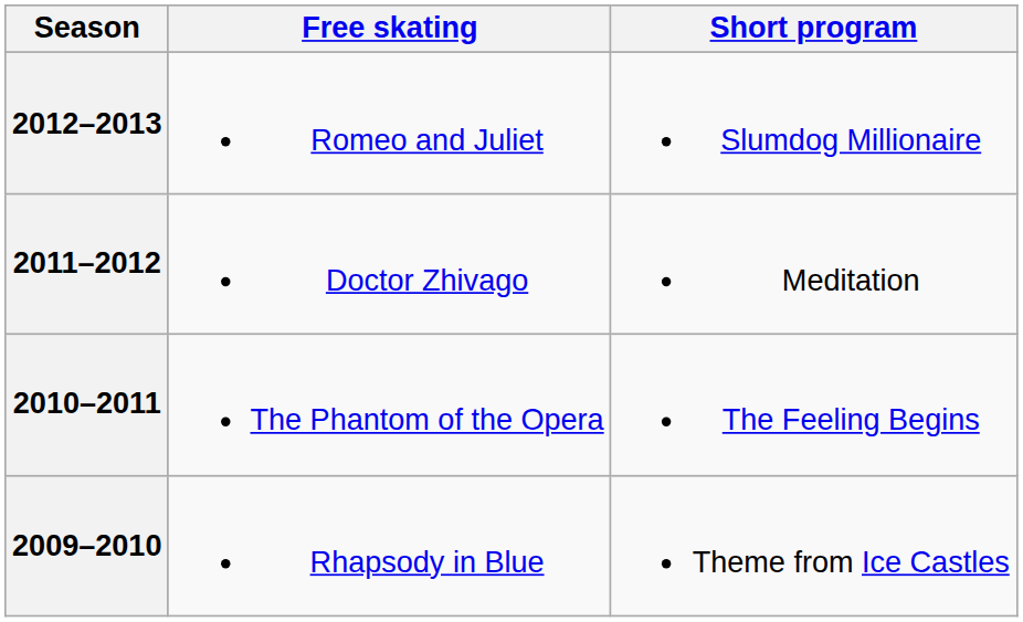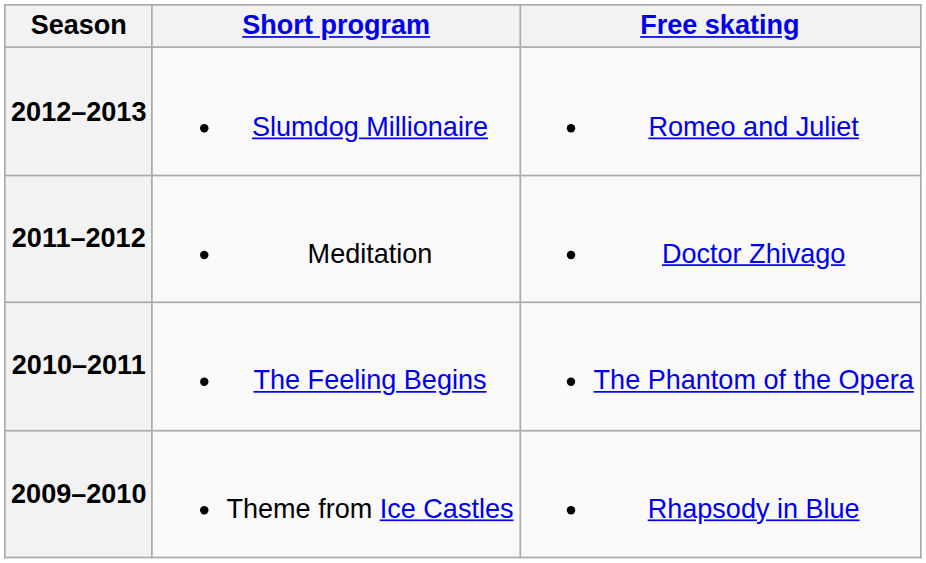columns swapped: Short program <-> Free skating
